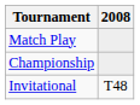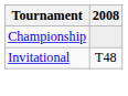- row: Match Play
